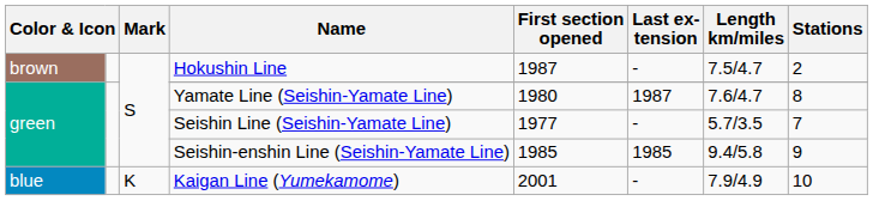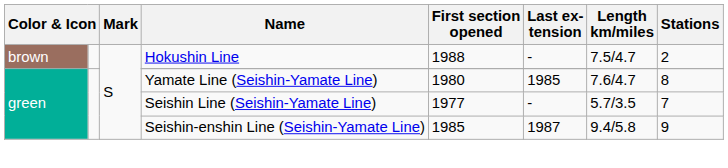Hokushin Line | First section opened: 1987 -> 1988
Yamate Line (Seishin-Yamate Line) | Last ex- tension: 1987 -> 1985
Seishin-enshin Line (Seishin-Yamate Line) | Last ex- tension: 1985 -> 1987
- row: blue | K | Kaigan Line (Yumekamome) | 2001 | - | 7.9/4.9 | 10
